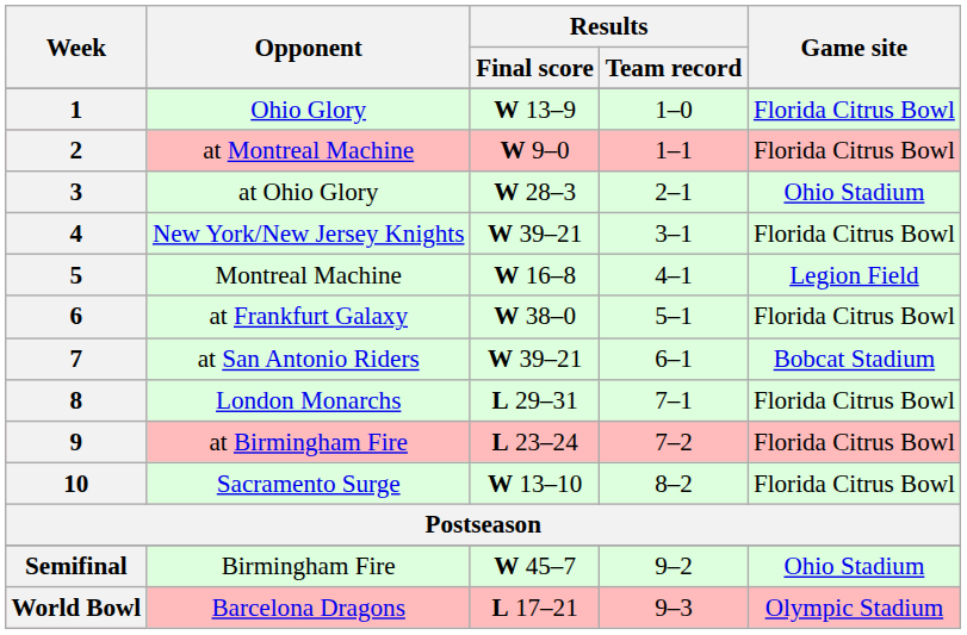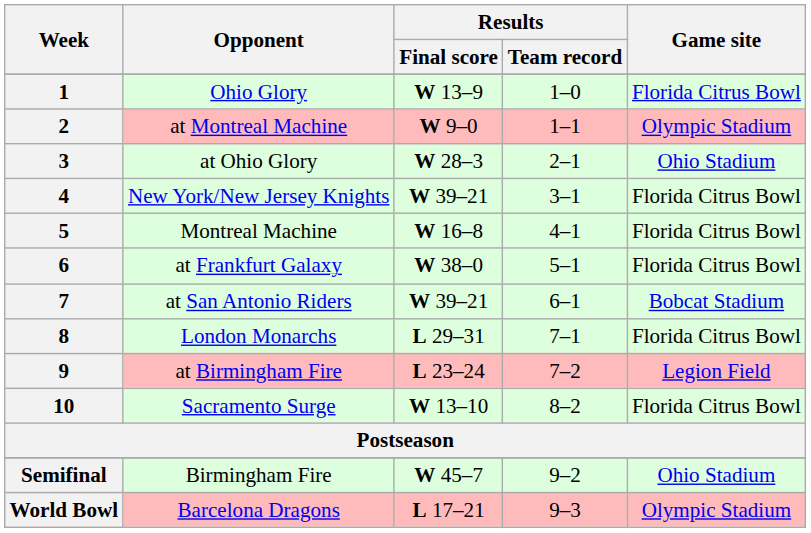2 | Game site: Florida Citrus Bowl -> Olympic Stadium
5 | Game site: Legion Field -> Florida Citrus Bowl
9 | Game site: Florida Citrus Bowl -> Legion Field
